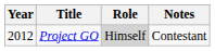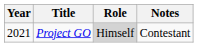Project GO | Year: 2012 -> 2021
